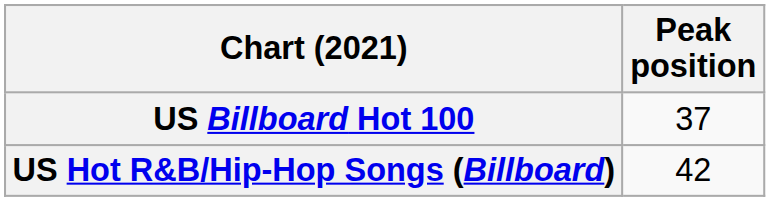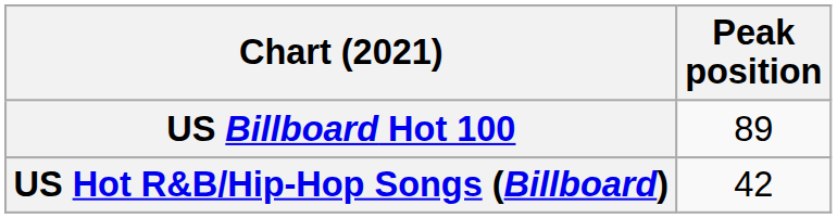US Billboard Hot 100 | Peak position: 37 -> 89
